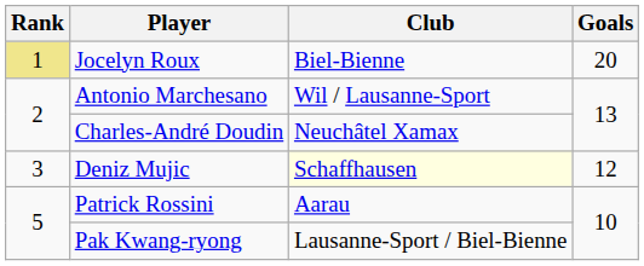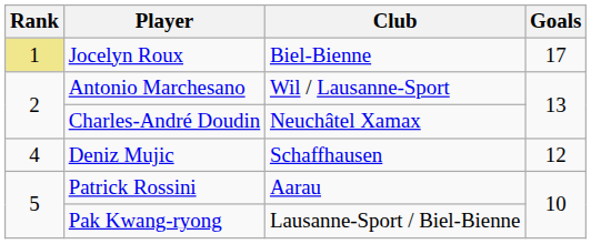Jocelyn Roux | Goals: 20 -> 17
Deniz Mujic | Rank: 3 -> 4
Deniz Mujic | Club: lightyellow background -> no background
